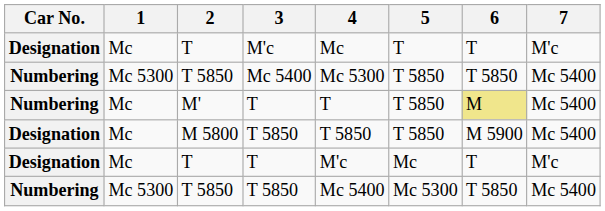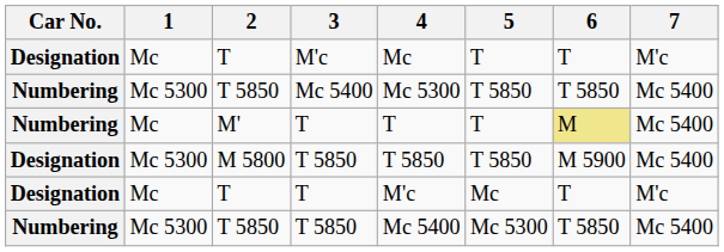M' | 5: T 5850 -> T
M 5800 | 1: Mc -> Mc 5300
